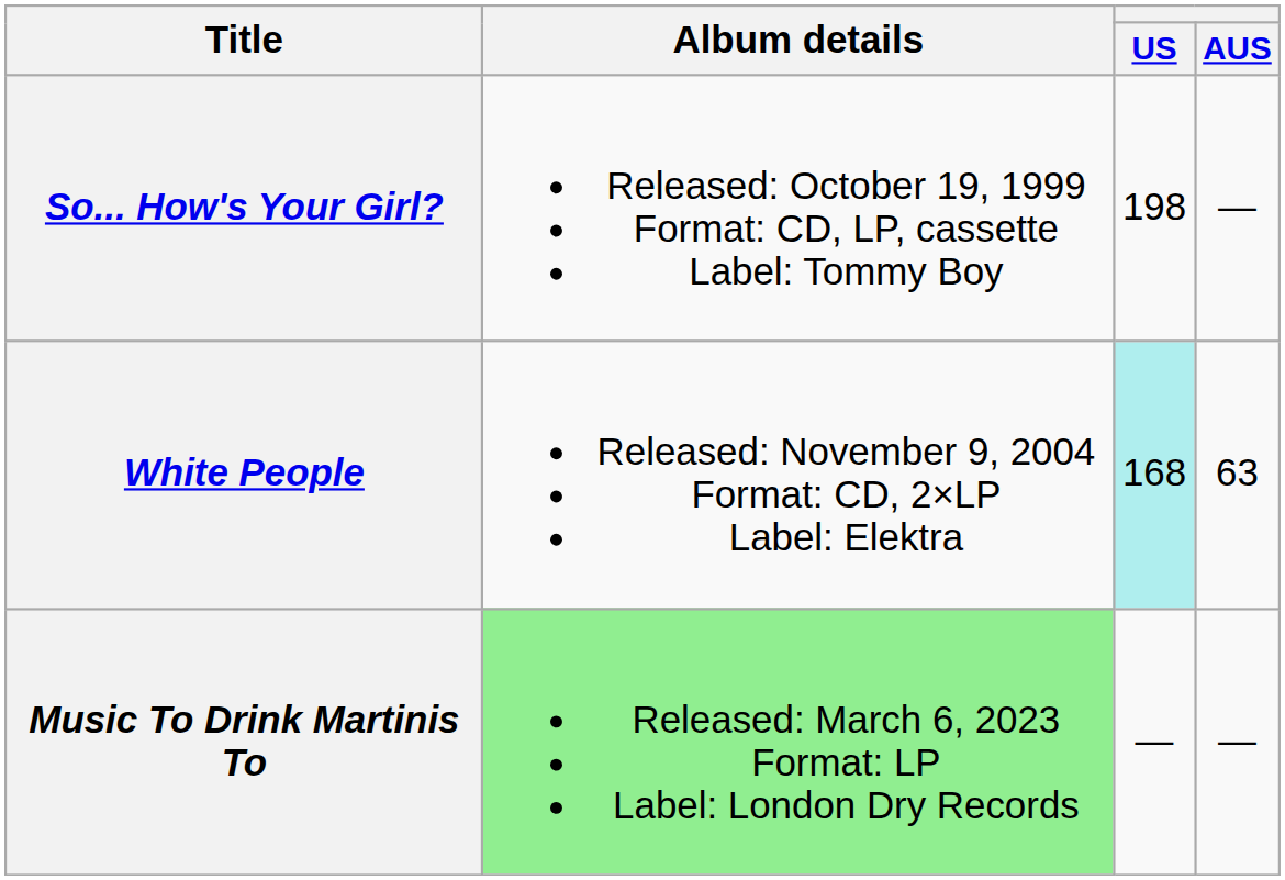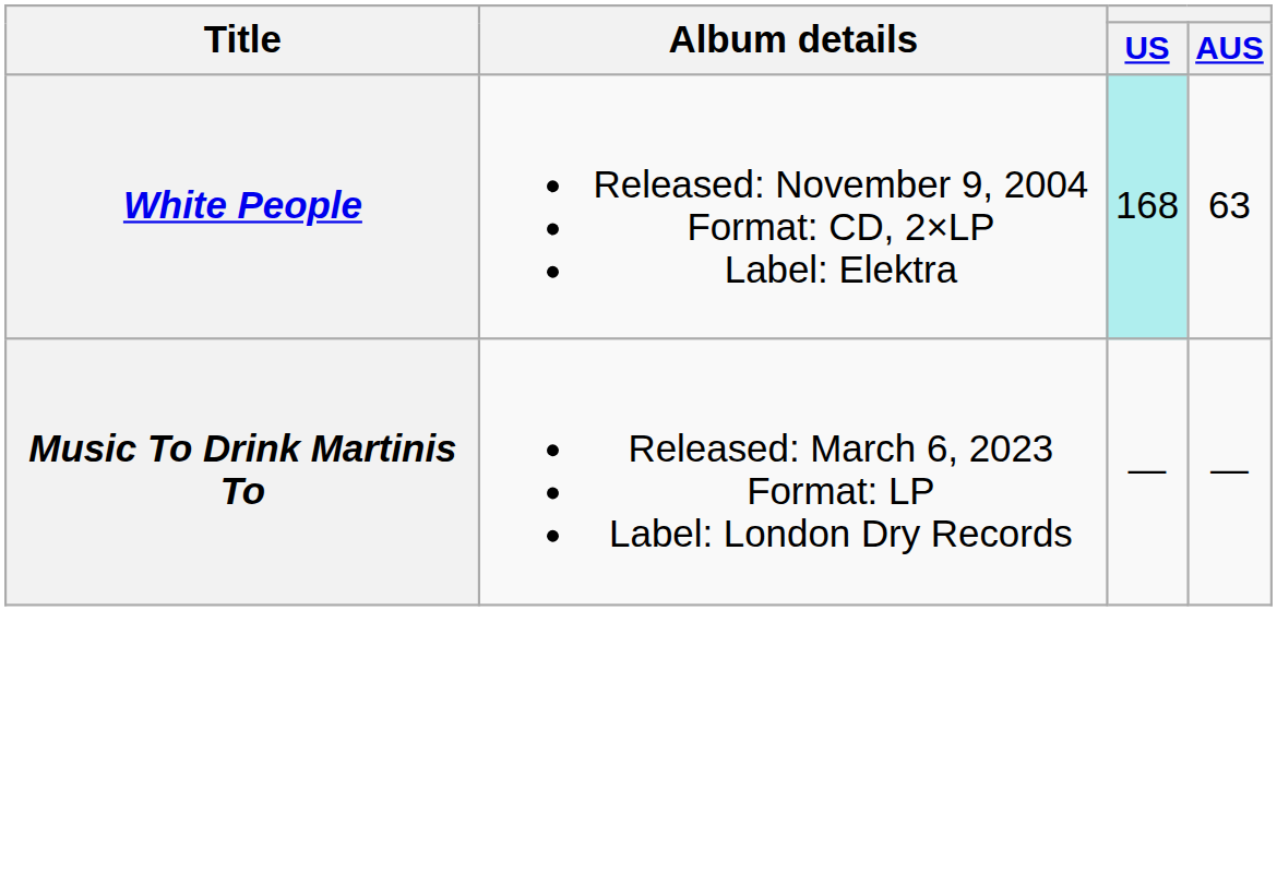- row: So... How's Your Girl? | Released: October 19, 1999 Format: CD, LP, cassette Label: Tommy Boy | 198 | —
Music To Drink Martinis To | Album details: lightgreen background -> no background
